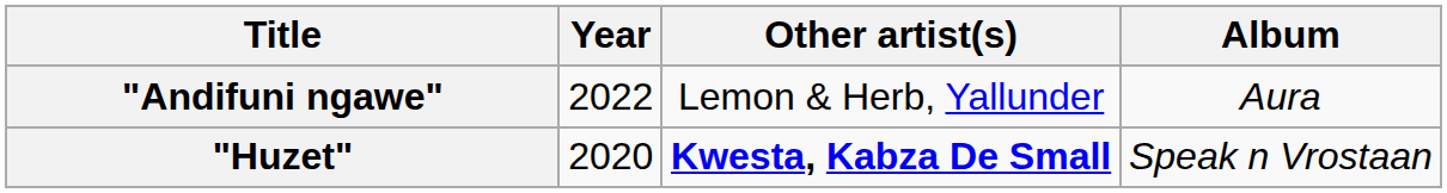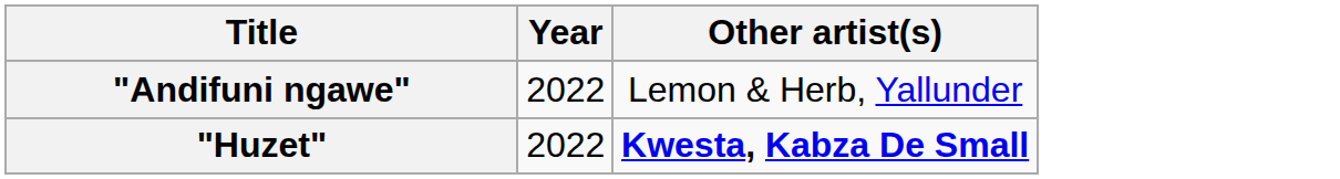- column: Album | Aura | Speak n Vrostaan
"Huzet" | Year: 2020 -> 2022
